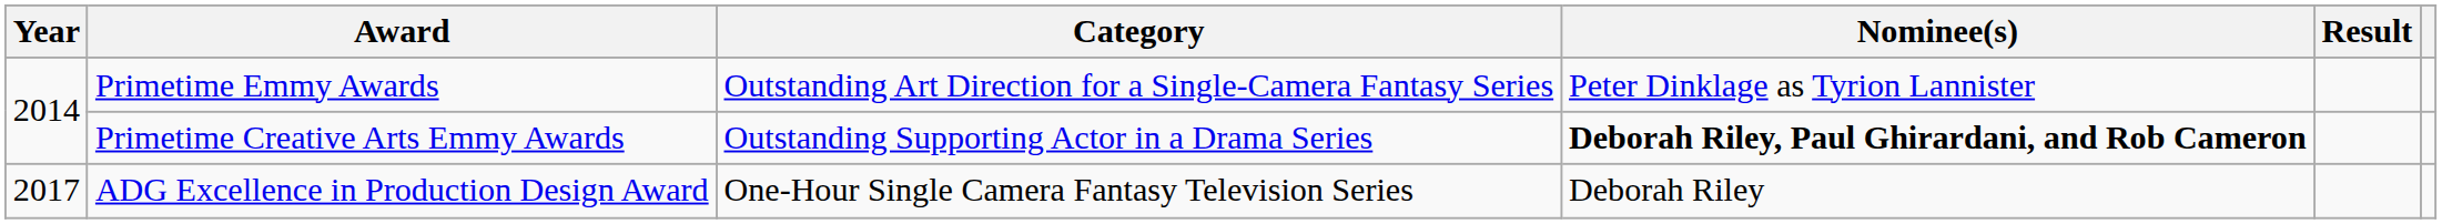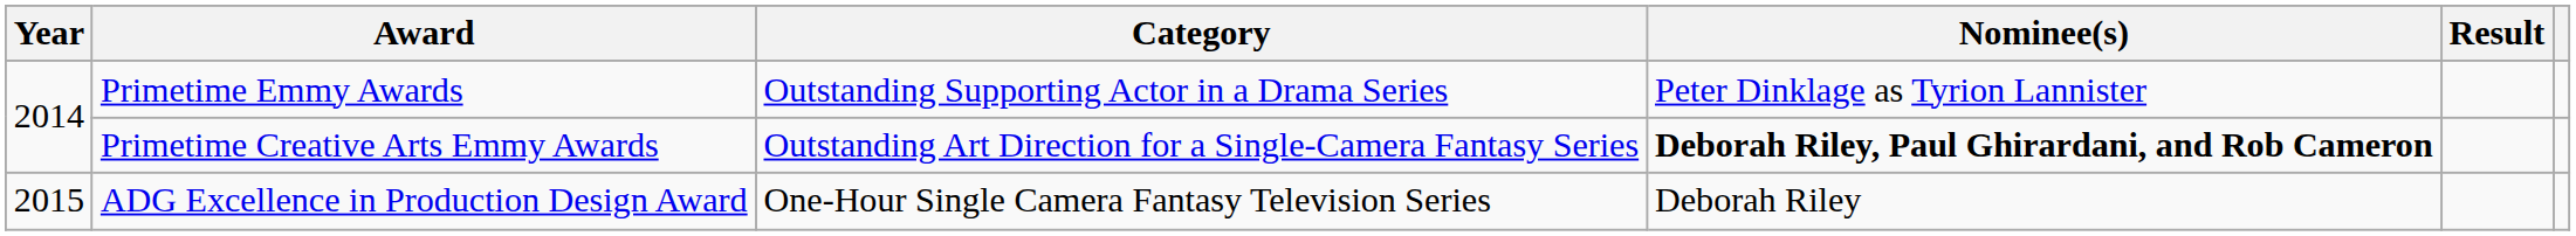Primetime Emmy Awards | Category: Outstanding Art Direction for a Single-Camera Fantasy Series -> Outstanding Supporting Actor in a Drama Series
Primetime Creative Arts Emmy Awards | Category: Outstanding Supporting Actor in a Drama Series -> Outstanding Art Direction for a Single-Camera Fantasy Series
ADG Excellence in Production Design Award | Year: 2017 -> 2015
